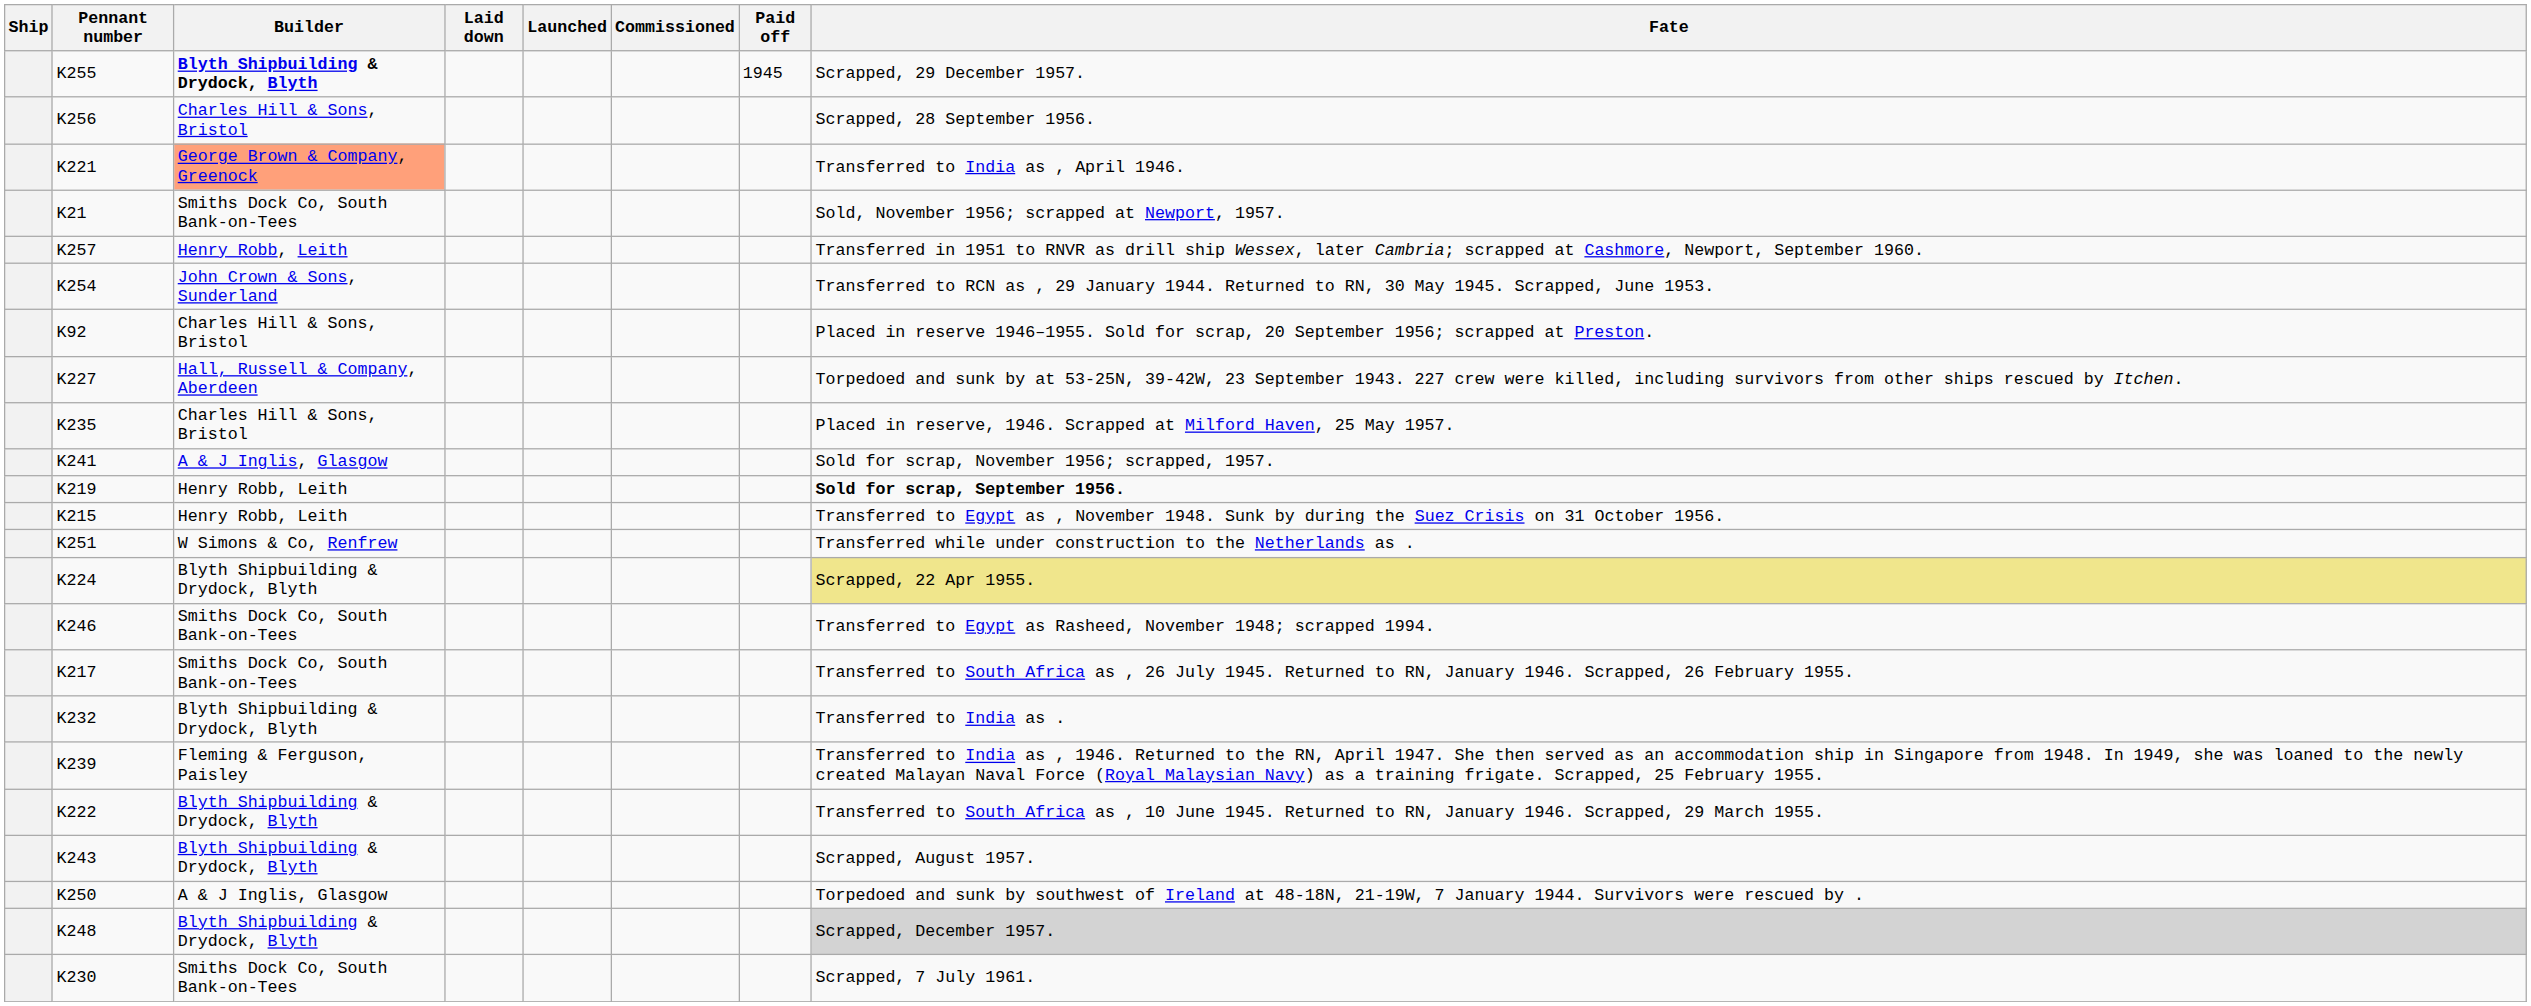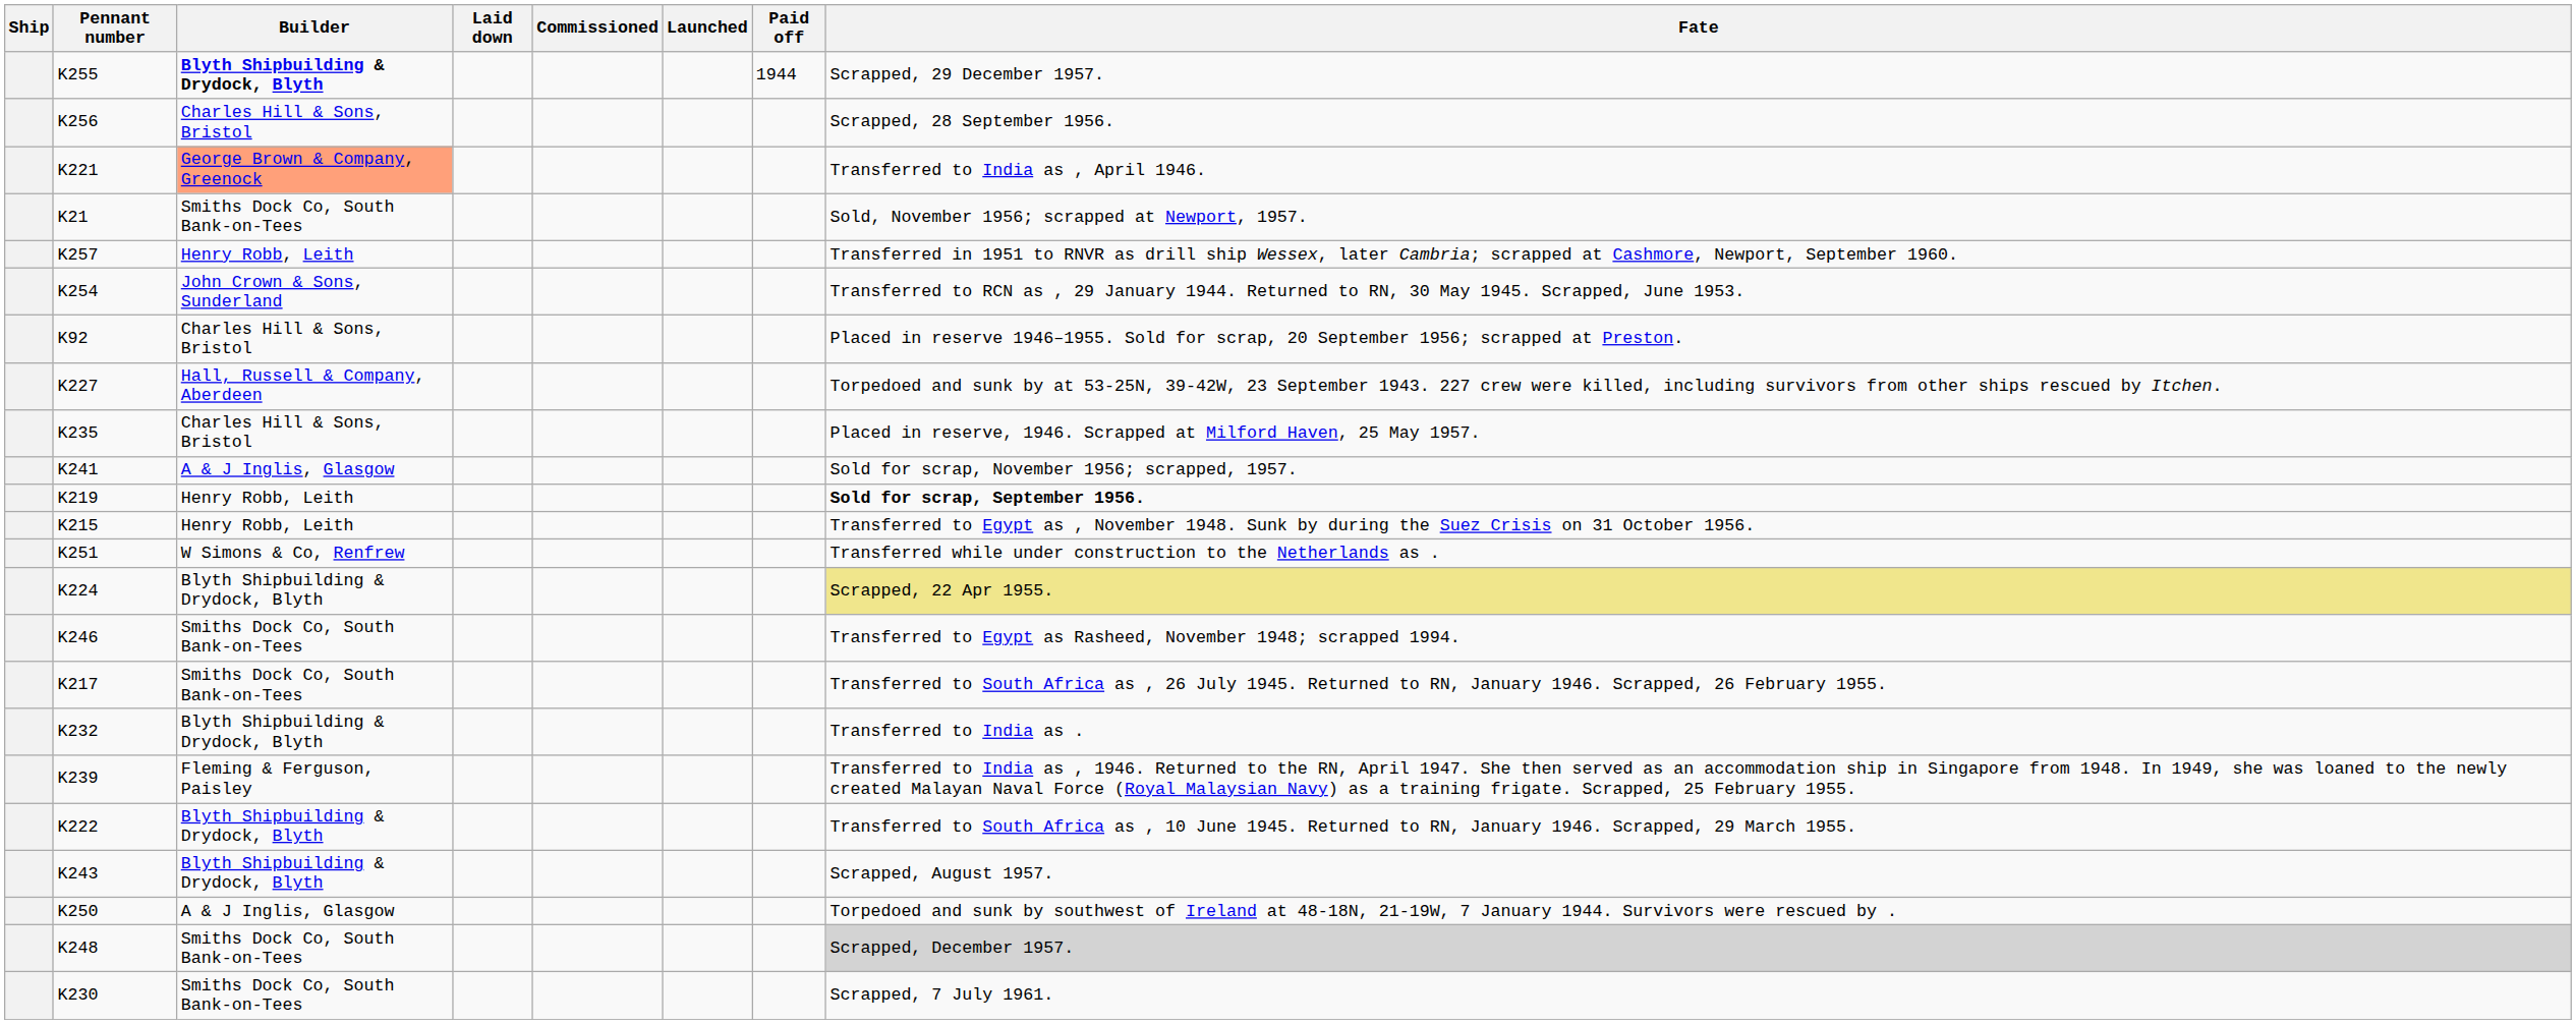columns swapped: Launched <-> Commissioned
K255 | Paid off: 1945 -> 1944
K248 | Builder: Blyth Shipbuilding & Drydock, Blyth -> Smiths Dock Co, South Bank-on-Tees
